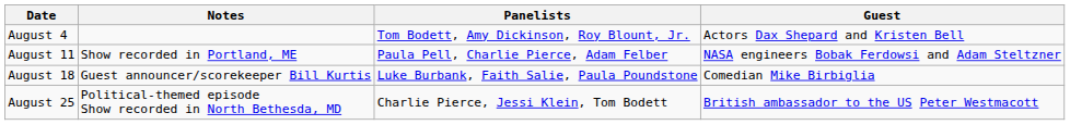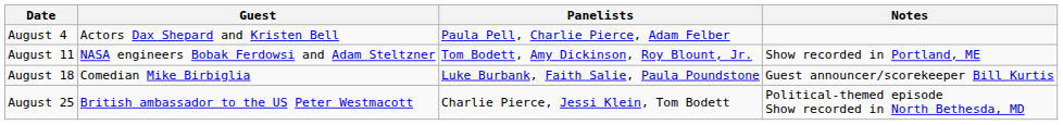columns swapped: Guest <-> Notes
August 4 | Panelists: Tom Bodett, Amy Dickinson, Roy Blount, Jr. -> Paula Pell, Charlie Pierce, Adam Felber
August 11 | Panelists: Paula Pell, Charlie Pierce, Adam Felber -> Tom Bodett, Amy Dickinson, Roy Blount, Jr.
